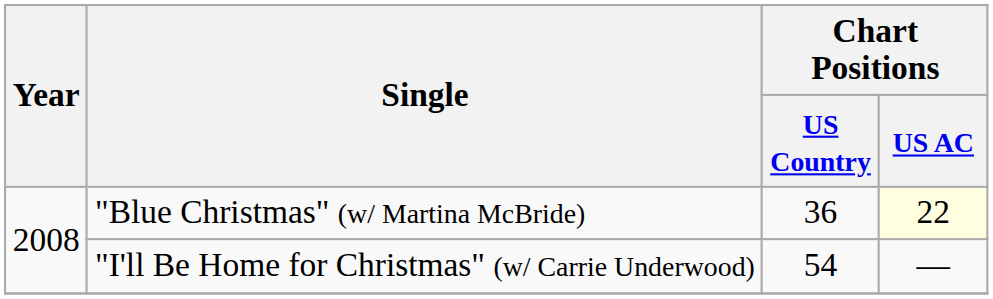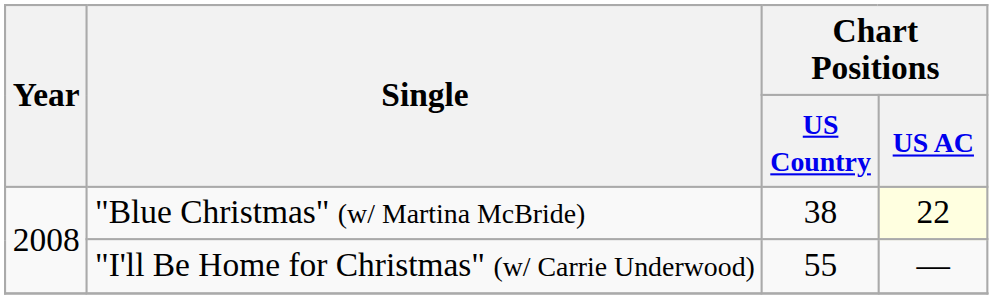"Blue Christmas" (w/ Martina McBride) | Chart Positions / US Country: 36 -> 38
"I'll Be Home for Christmas" (w/ Carrie Underwood) | Chart Positions / US Country: 54 -> 55
